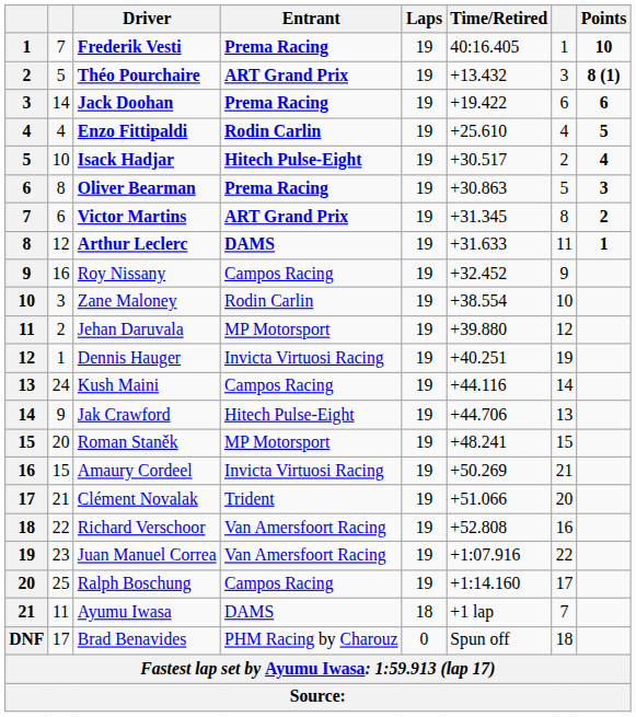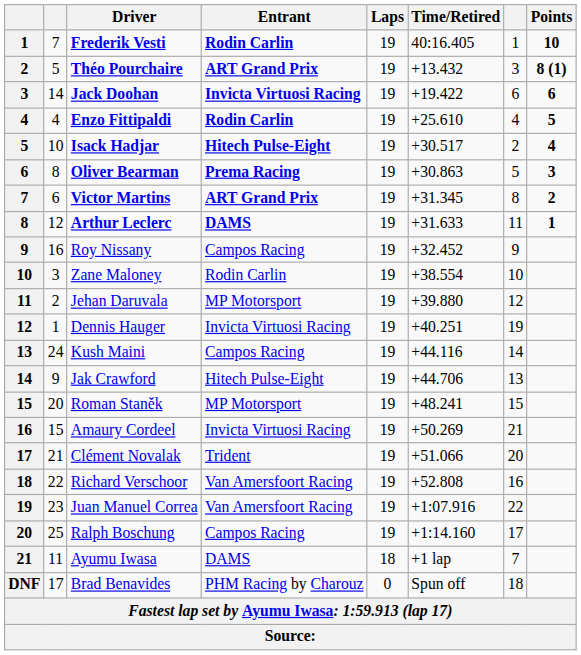Frederik Vesti | Entrant: Prema Racing -> Rodin Carlin
Jack Doohan | Entrant: Prema Racing -> Invicta Virtuosi Racing
